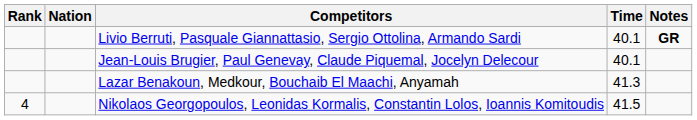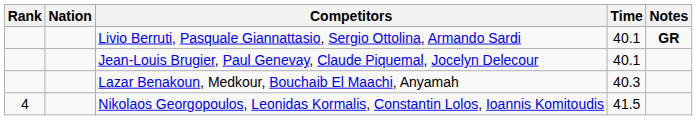Lazar Benakoun, Medkour, Bouchaib El Maachi, Anyamah | Time: 41.3 -> 40.3
